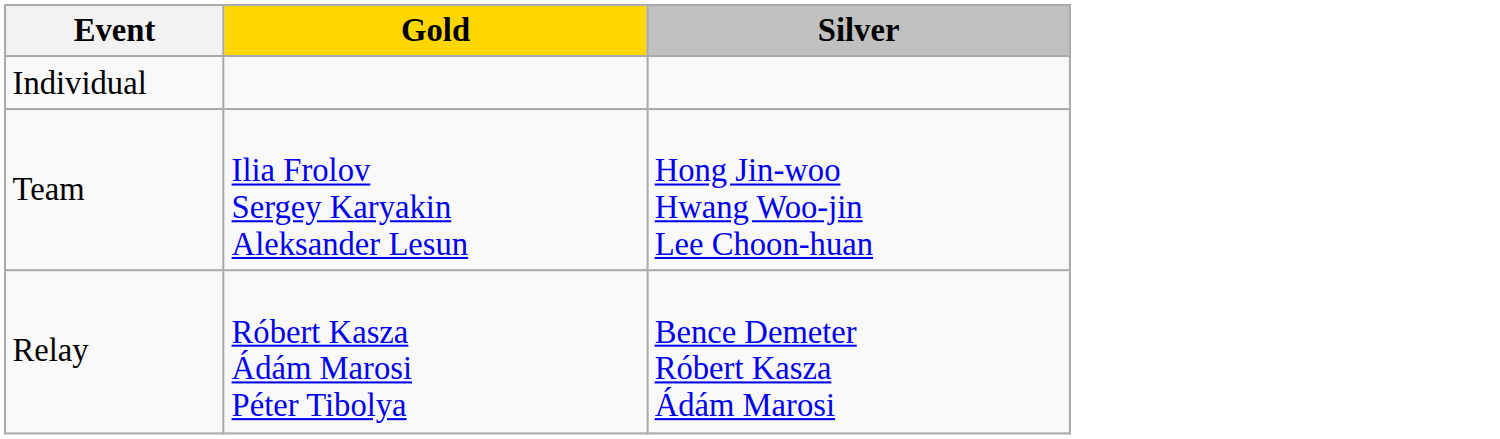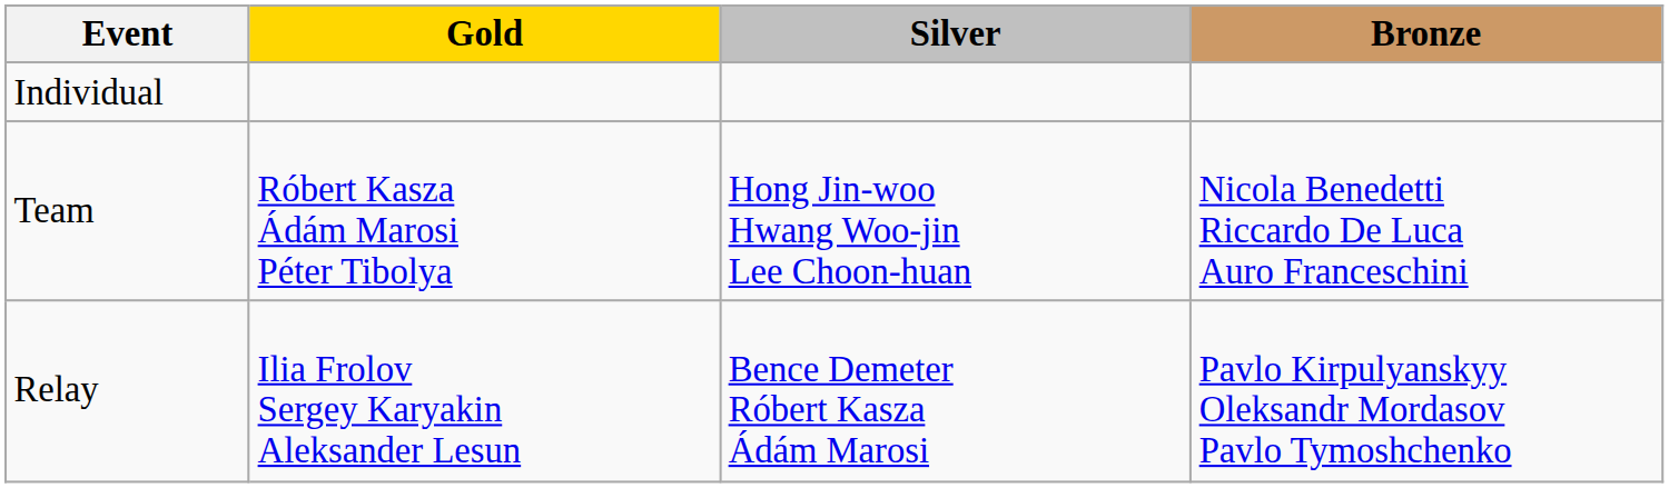+ column: Bronze | Nicola Benedetti Riccardo De Luca Auro Franceschini | Pavlo Kirpulyanskyy Oleksandr Mordasov Pavlo Tymoshchenko
Team | Gold: Ilia Frolov Sergey Karyakin Aleksander Lesun -> Róbert Kasza Ádám Marosi Péter Tibolya
Relay | Gold: Róbert Kasza Ádám Marosi Péter Tibolya -> Ilia Frolov Sergey Karyakin Aleksander Lesun
